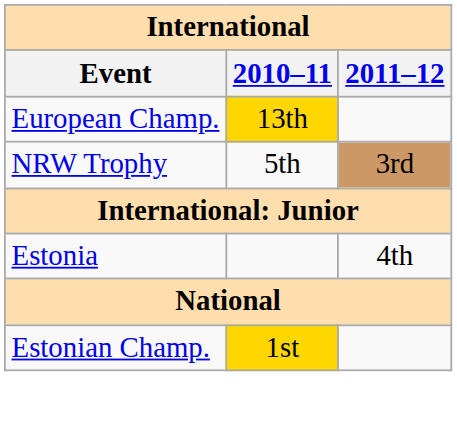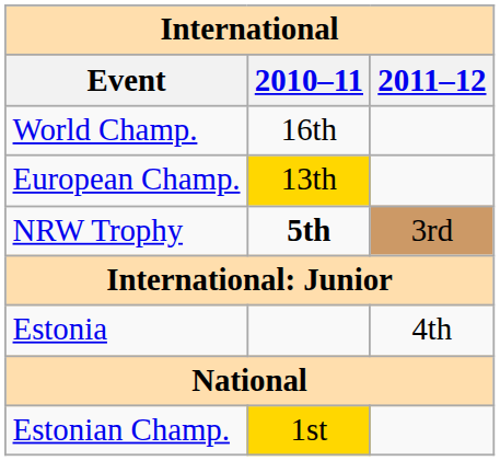+ row: World Champ. | 16th
NRW Trophy | 2010–11: normal -> bold
